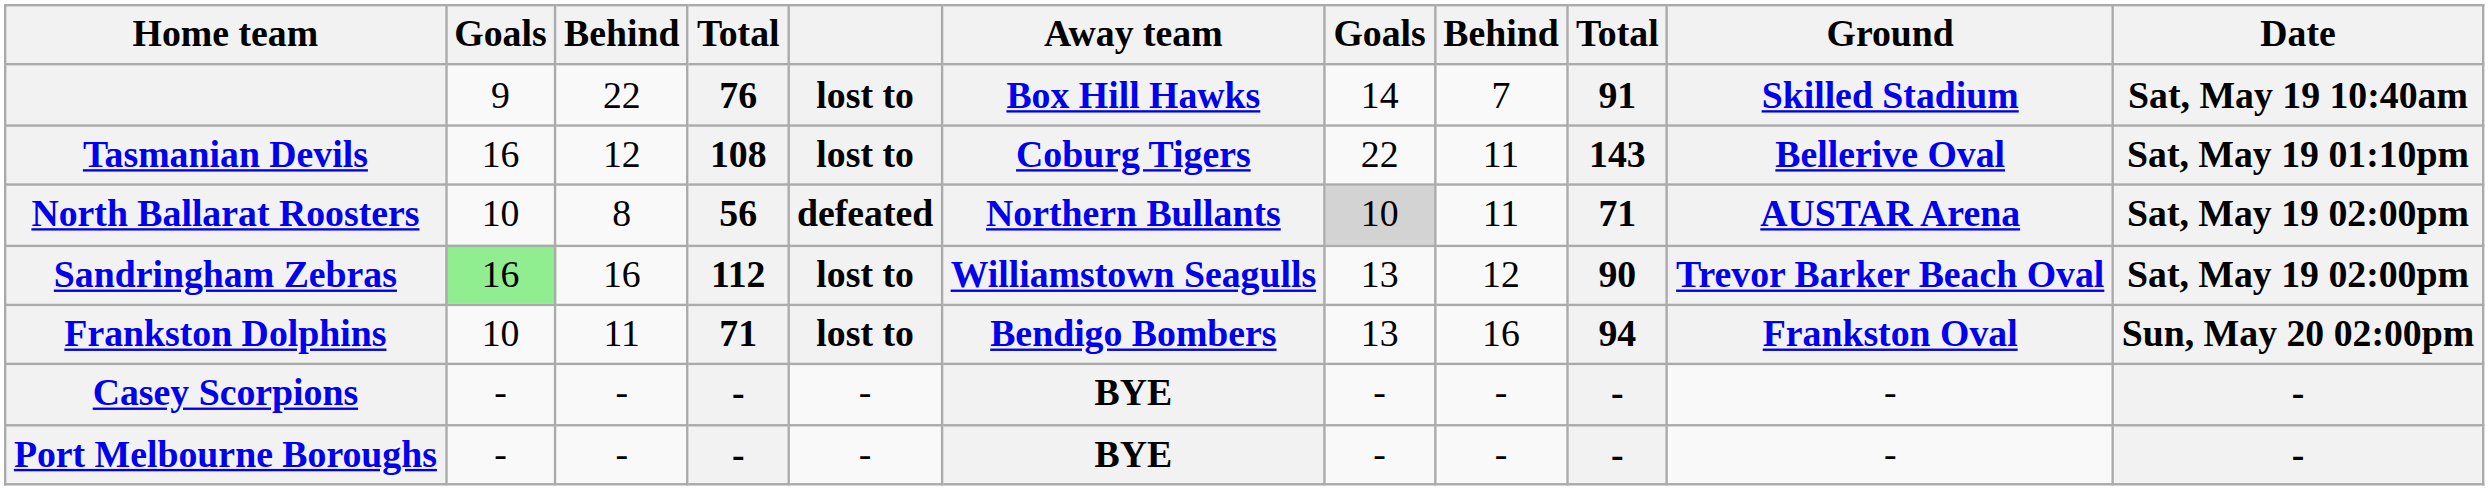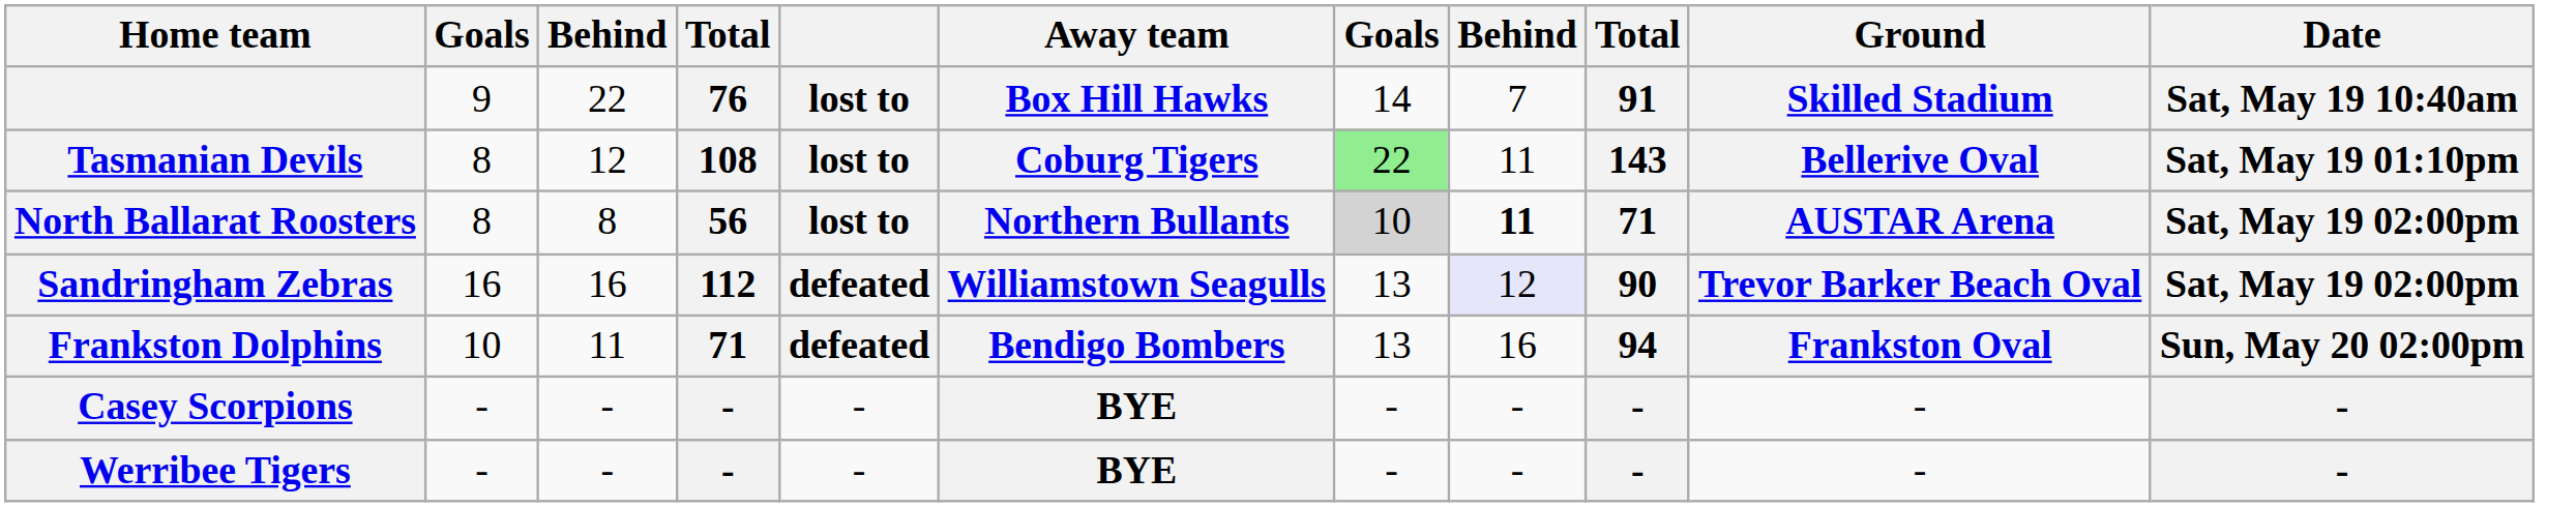Tasmanian Devils | column 2: 16 -> 8
Tasmanian Devils | column 7: no background -> lightgreen background
North Ballarat Roosters | column 2: 10 -> 8
North Ballarat Roosters | column 5: defeated -> lost to
North Ballarat Roosters | column 8: normal -> bold
Sandringham Zebras | column 2: lightgreen background -> no background
Sandringham Zebras | column 5: lost to -> defeated
Sandringham Zebras | column 8: no background -> lavender background
Frankston Dolphins | column 5: lost to -> defeated
- row: Port Melbourne Boroughs | - | - | - | - | BYE | - | - | - | - | -
+ row: Werribee Tigers | - | - | - | - | BYE | - | - | - | - | -
